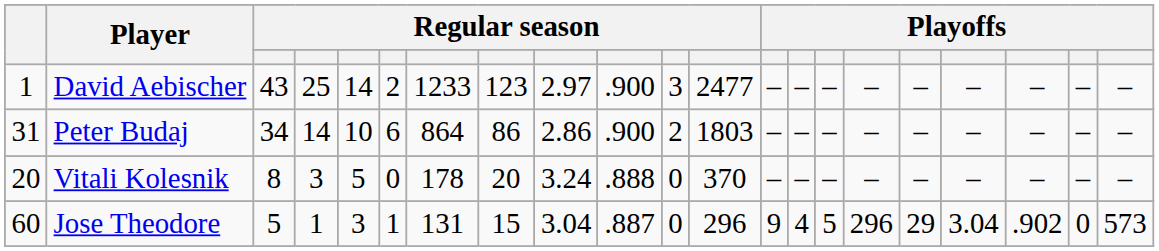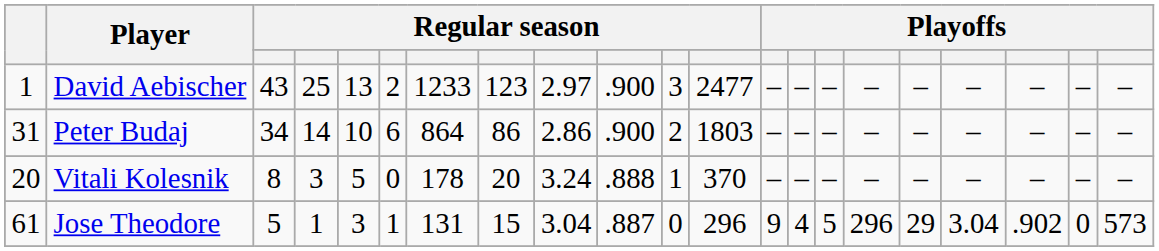David Aebischer | column 5: 14 -> 13
Vitali Kolesnik | column 11: 0 -> 1
Jose Theodore | column 1: 60 -> 61
